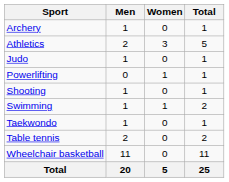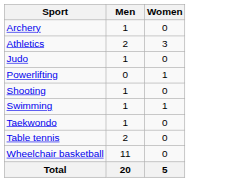- column: Total | 1 | 5 | 1 | 1 | 1 | 2 | 1 | 2 | 11 | 25
